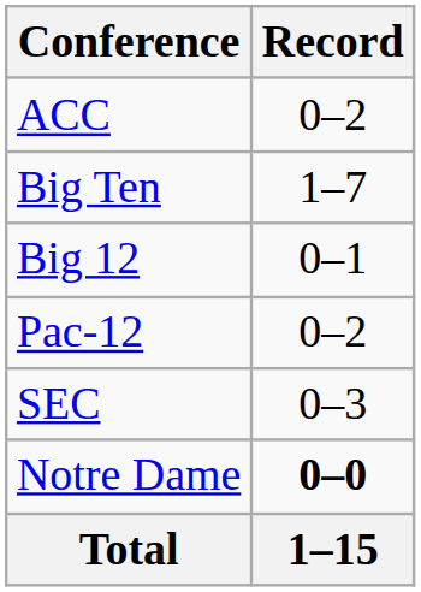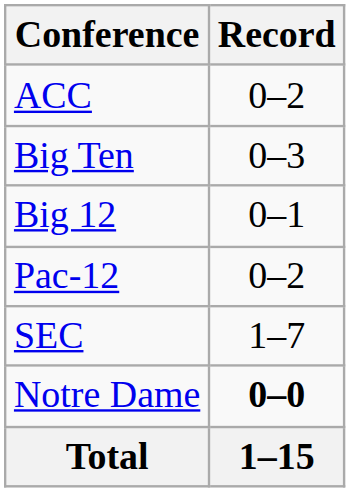Big Ten | Record: 1–7 -> 0–3
SEC | Record: 0–3 -> 1–7
